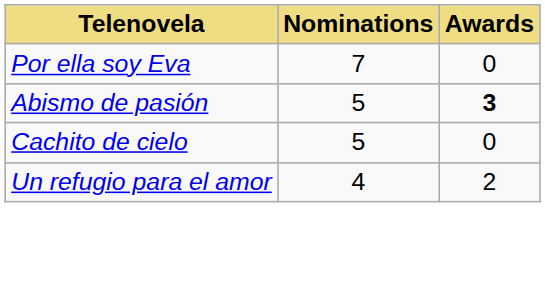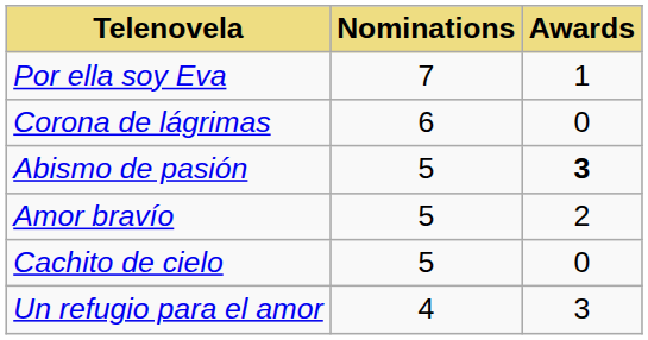Por ella soy Eva | Awards: 0 -> 1
+ row: Corona de lágrimas | 6 | 0
+ row: Amor bravío | 5 | 2
Un refugio para el amor | Awards: 2 -> 3
